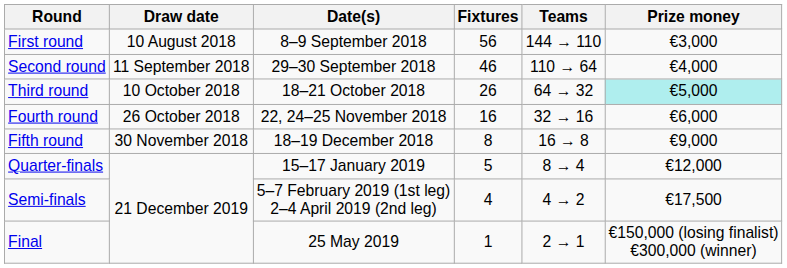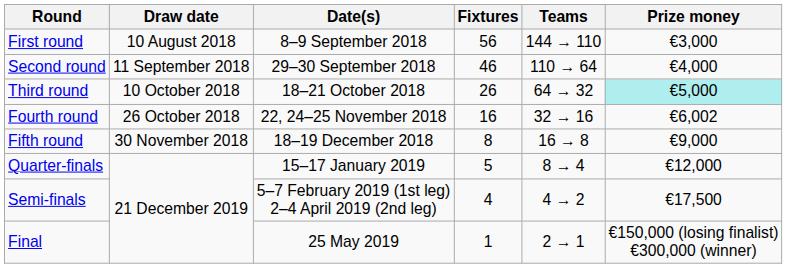Fourth round | Prize money: €6,000 -> €6,002
